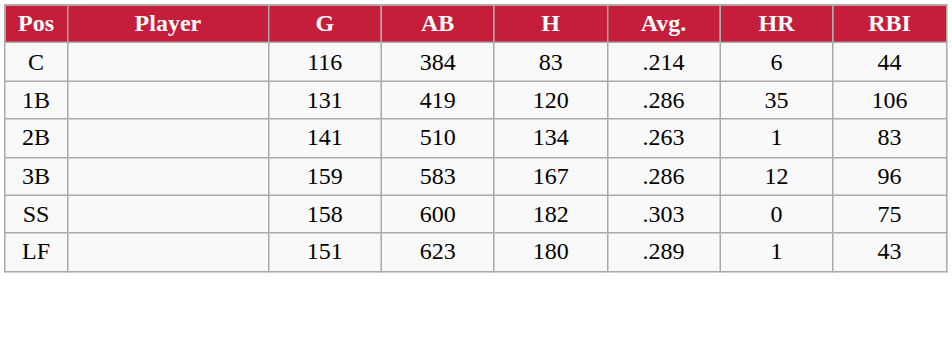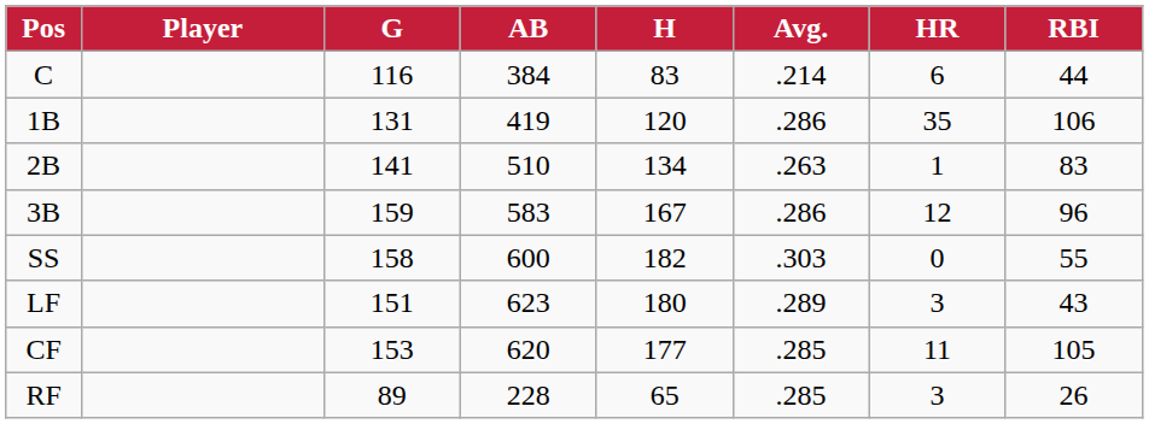SS | RBI: 75 -> 55
LF | HR: 1 -> 3
+ row: CF | 153 | 620 | 177 | .285 | 11 | 105
+ row: RF | 89 | 228 | 65 | .285 | 3 | 26
